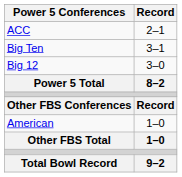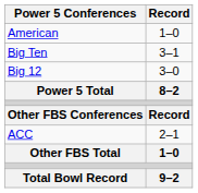rows swapped: ACC <-> American
